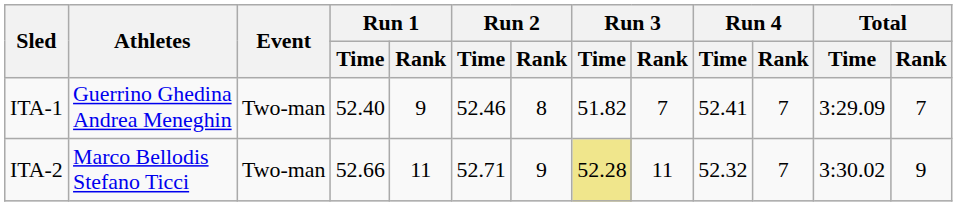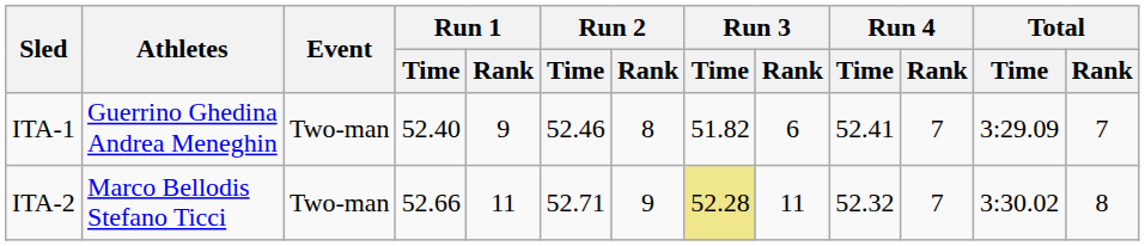ITA-1 | Run 3 / Rank: 7 -> 6
ITA-2 | Total / Rank: 9 -> 8
